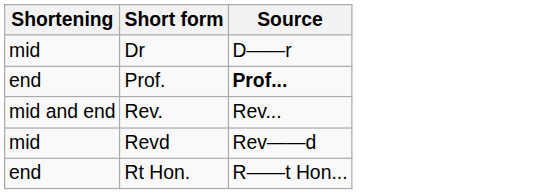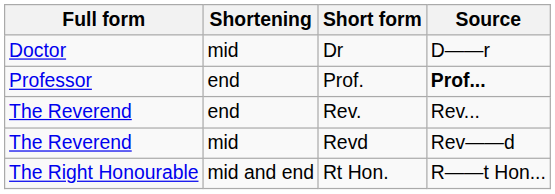+ column: Full form | Doctor | Professor | The Reverend | The Reverend | The Right Honourable
Rev. | Shortening: mid and end -> end
Rt Hon. | Shortening: end -> mid and end
